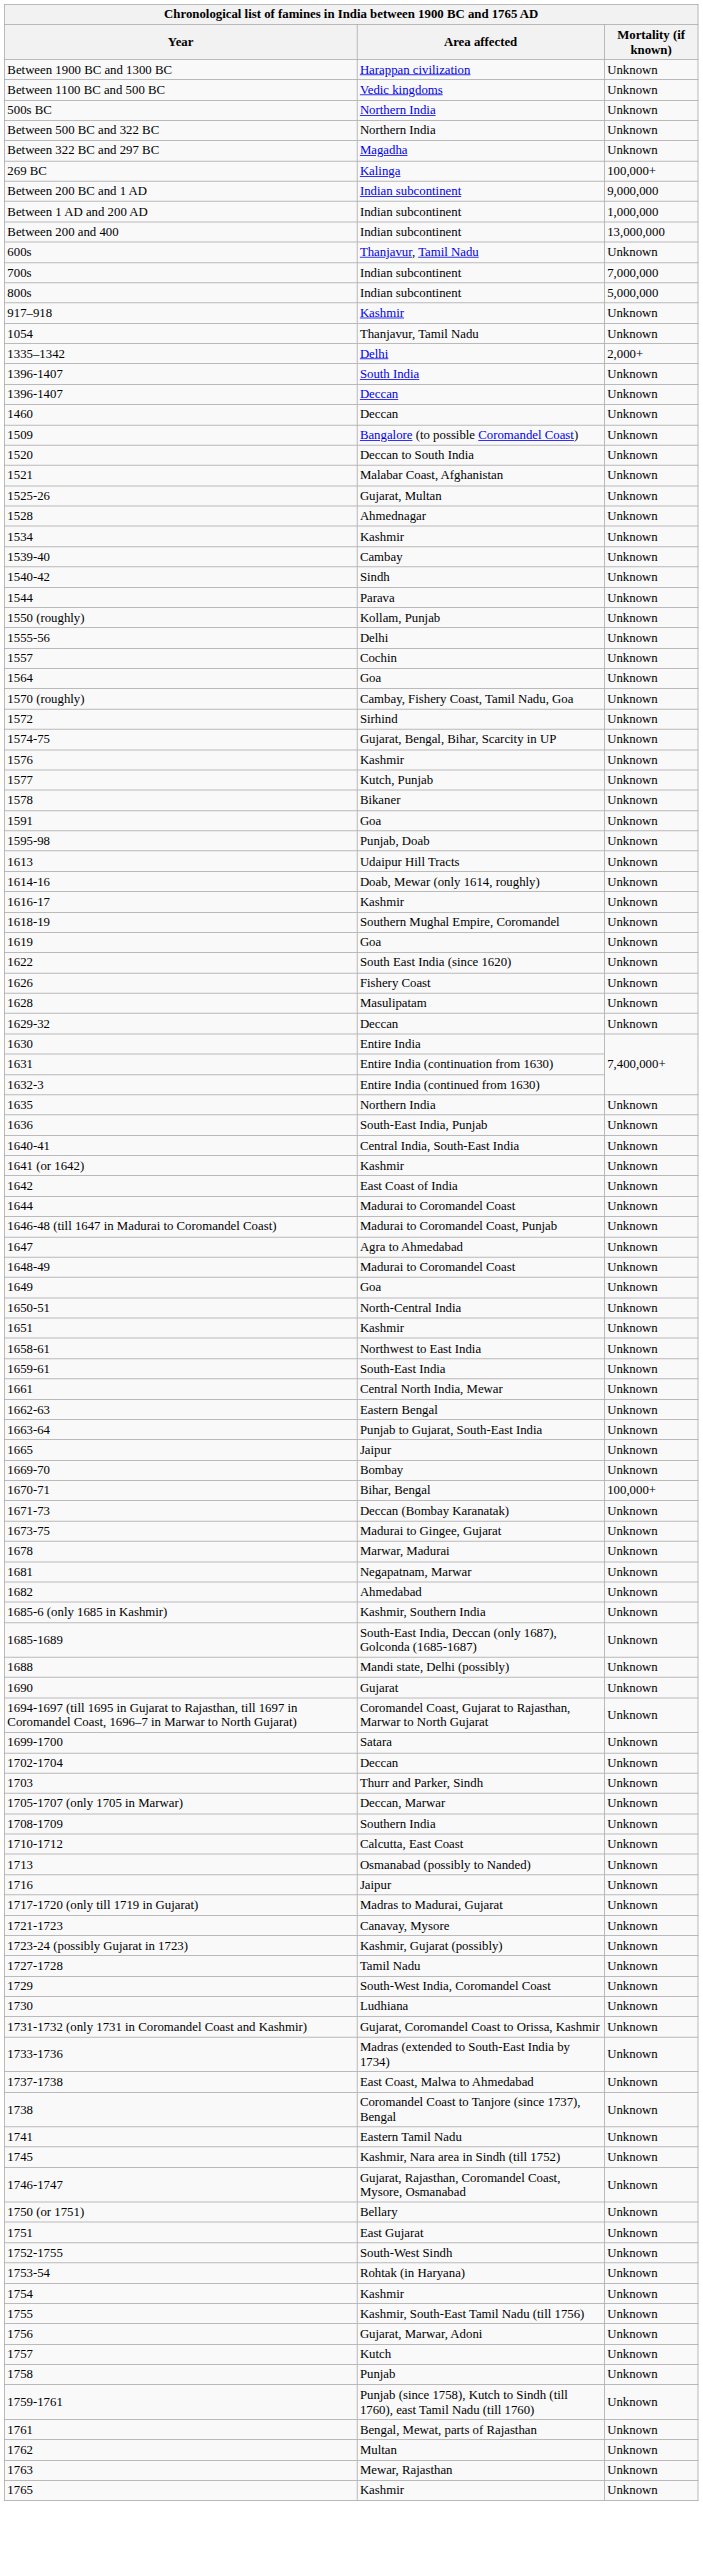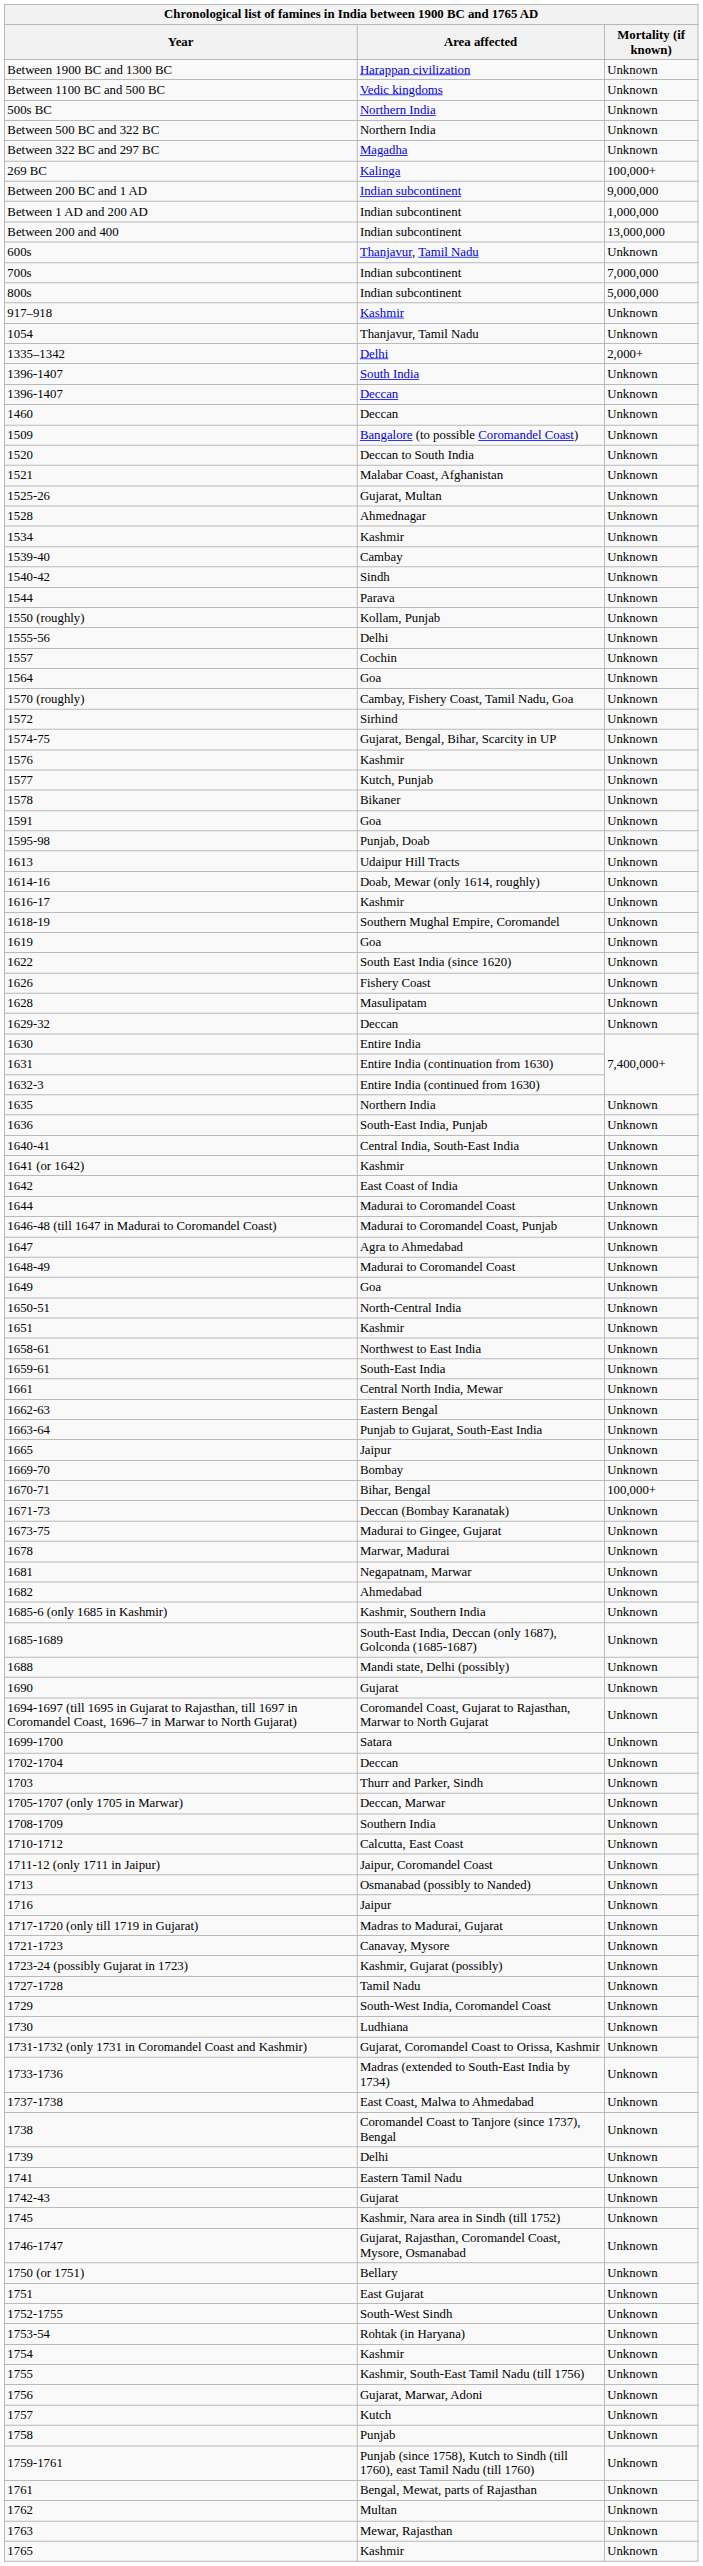+ row: 1711-12 (only 1711 in Jaipur) | Jaipur, Coromandel Coast | Unknown
+ row: 1739 | Delhi | Unknown
+ row: 1742-43 | Gujarat | Unknown
